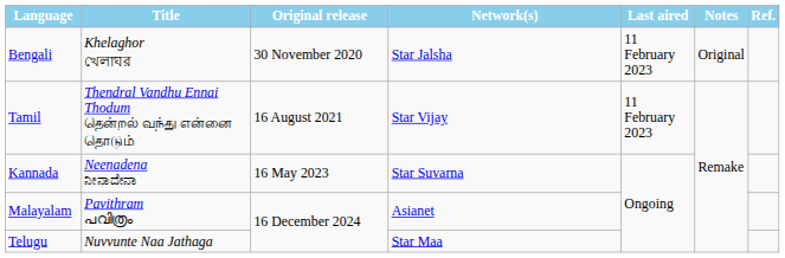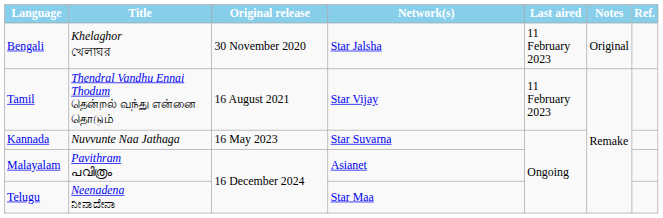Kannada | Title: Neenadena ನೀನಾದೇನಾ -> Nuvvunte Naa Jathaga
Telugu | Title: Nuvvunte Naa Jathaga -> Neenadena ನೀನಾದೇನಾ
